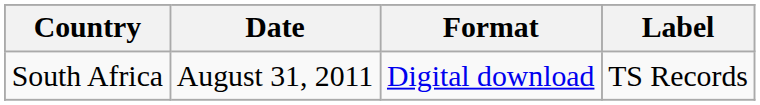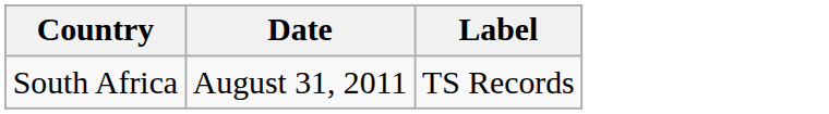- column: Format | Digital download
